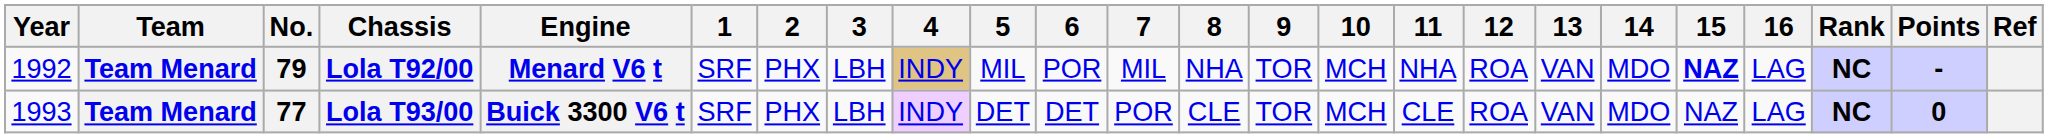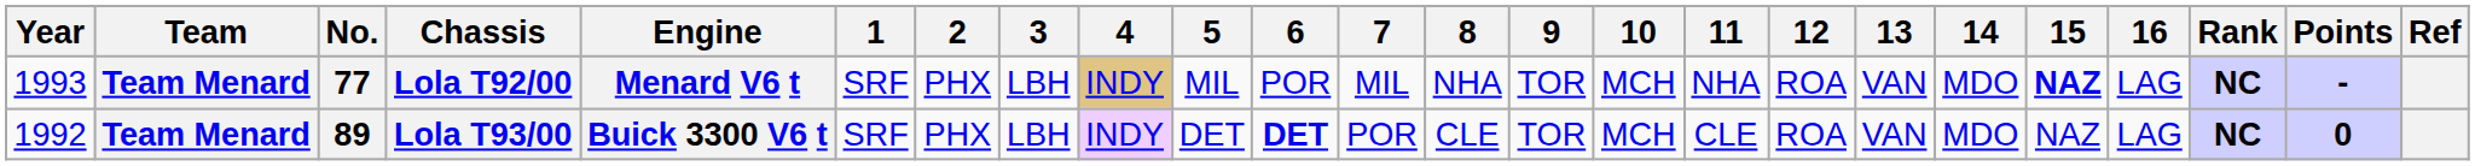Lola T92/00 | Year: 1992 -> 1993
Lola T92/00 | No.: 79 -> 77
Lola T93/00 | Year: 1993 -> 1992
Lola T93/00 | No.: 77 -> 89
Lola T93/00 | 6: normal -> bold
